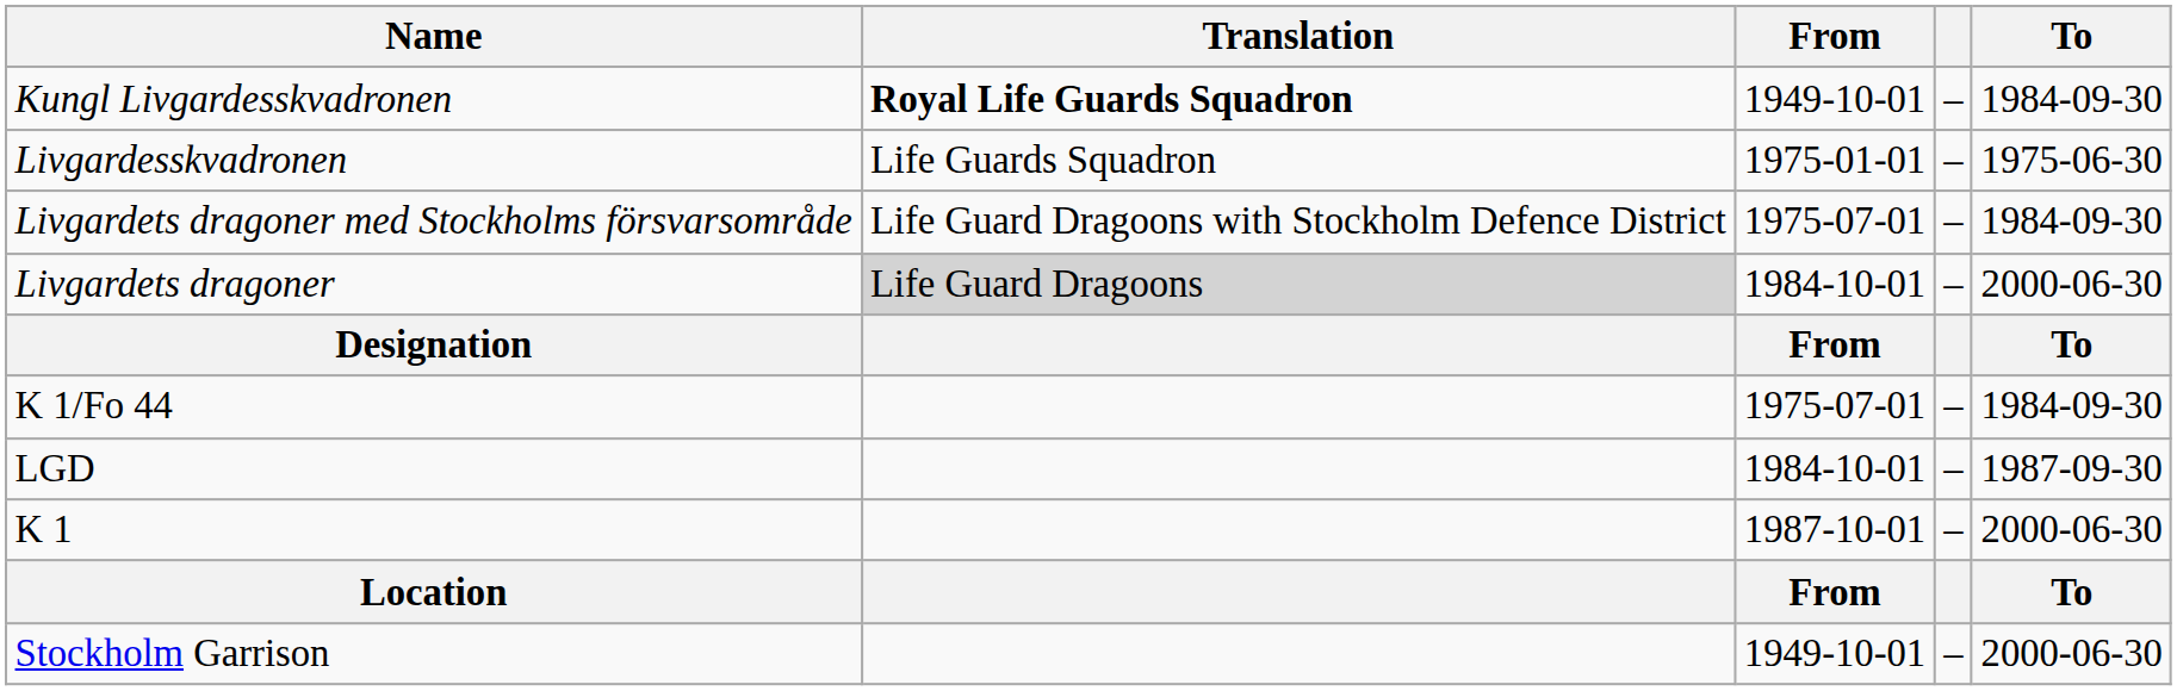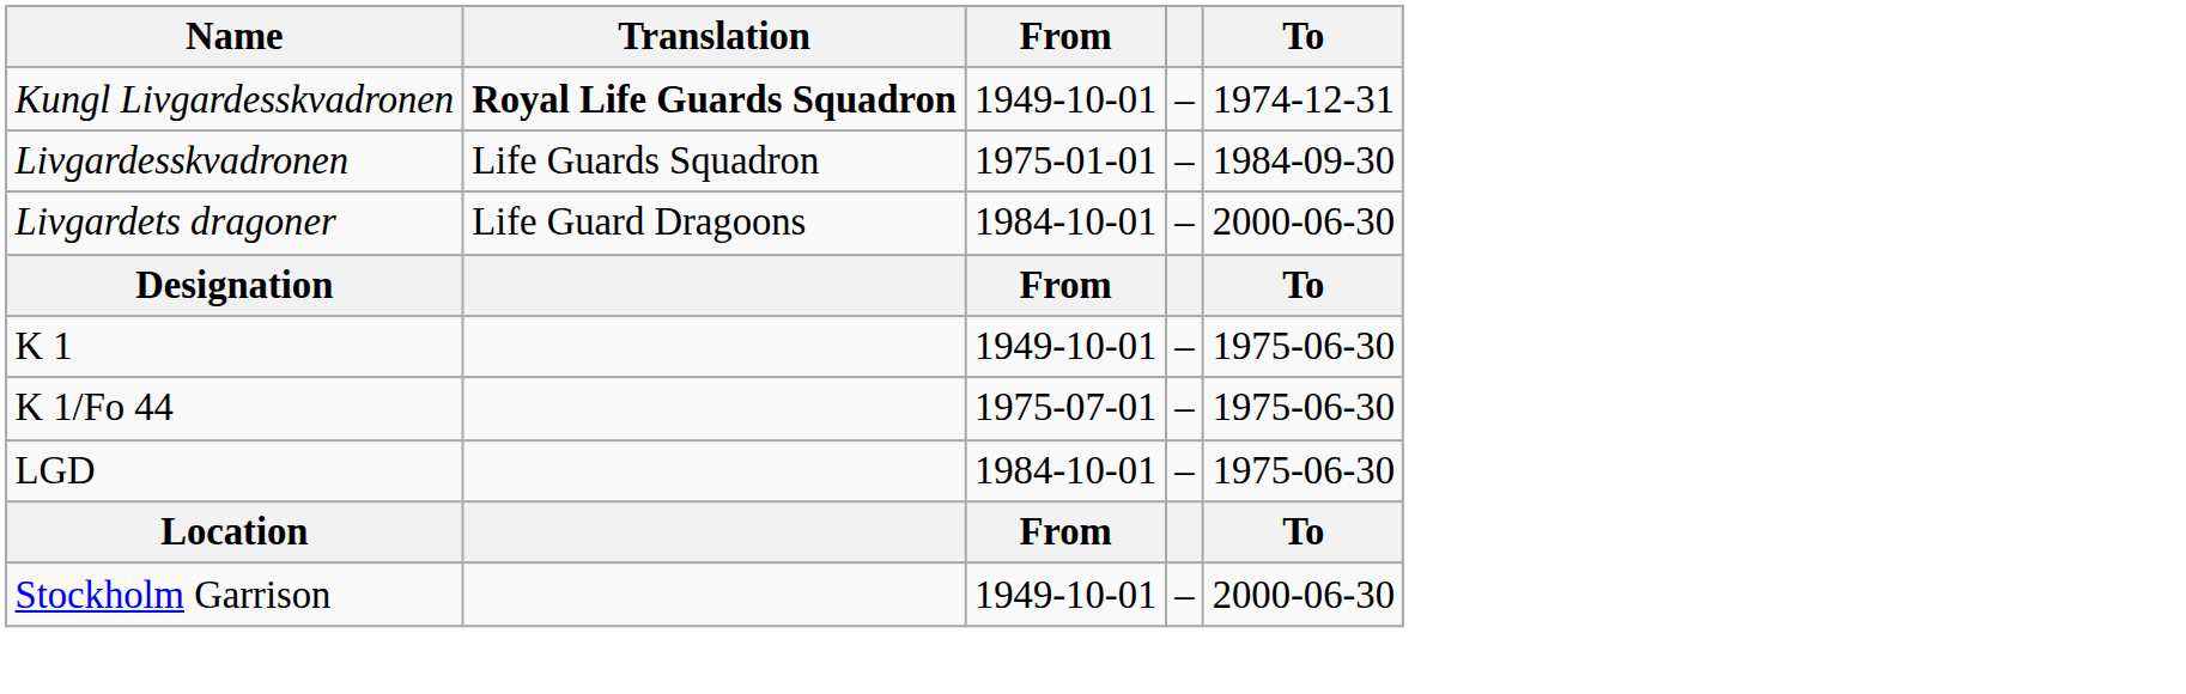Kungl Livgardesskvadronen | To: 1984-09-30 -> 1974-12-31
Livgardesskvadronen | To: 1975-06-30 -> 1984-09-30
- row: Livgardets dragoner med Stockholms försvarsområde | Life Guard Dragoons with Stockholm Defence District | 1975-07-01 | – | 1984-09-30
Livgardets dragoner | Translation: lightgrey background -> no background
+ row: K 1 | 1949-10-01 | – | 1975-06-30
K 1/Fo 44 | To: 1984-09-30 -> 1975-06-30
LGD | To: 1987-09-30 -> 1975-06-30
- row: K 1 | 1987-10-01 | – | 2000-06-30
